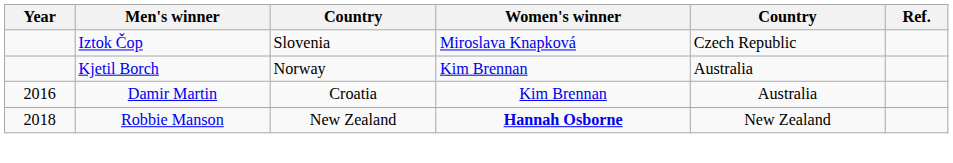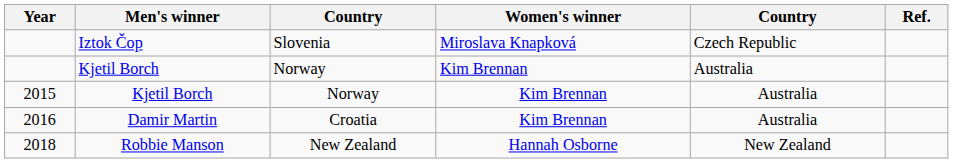+ row: 2015 | Kjetil Borch | Norway | Kim Brennan | Australia
2018 | Women's winner: bold -> normal
